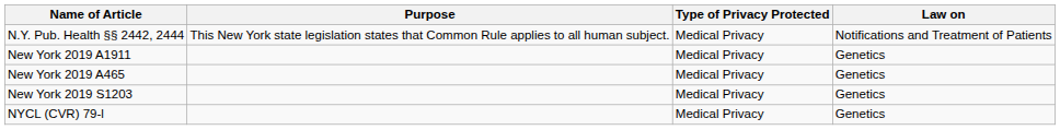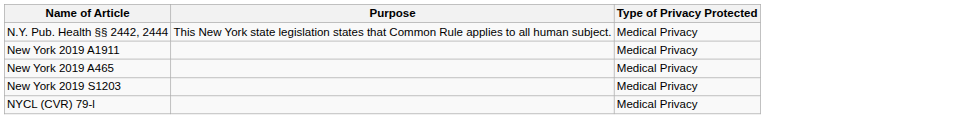- column: Law on | Notifications and Treatment of Patients | Genetics | Genetics | Genetics | Genetics
